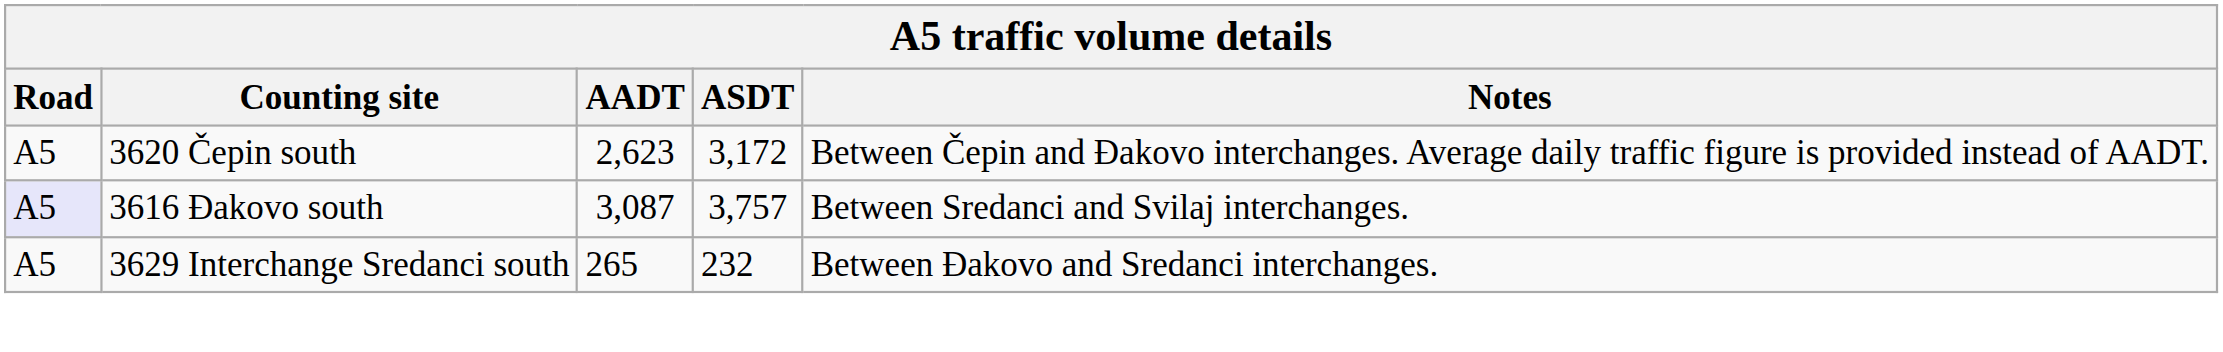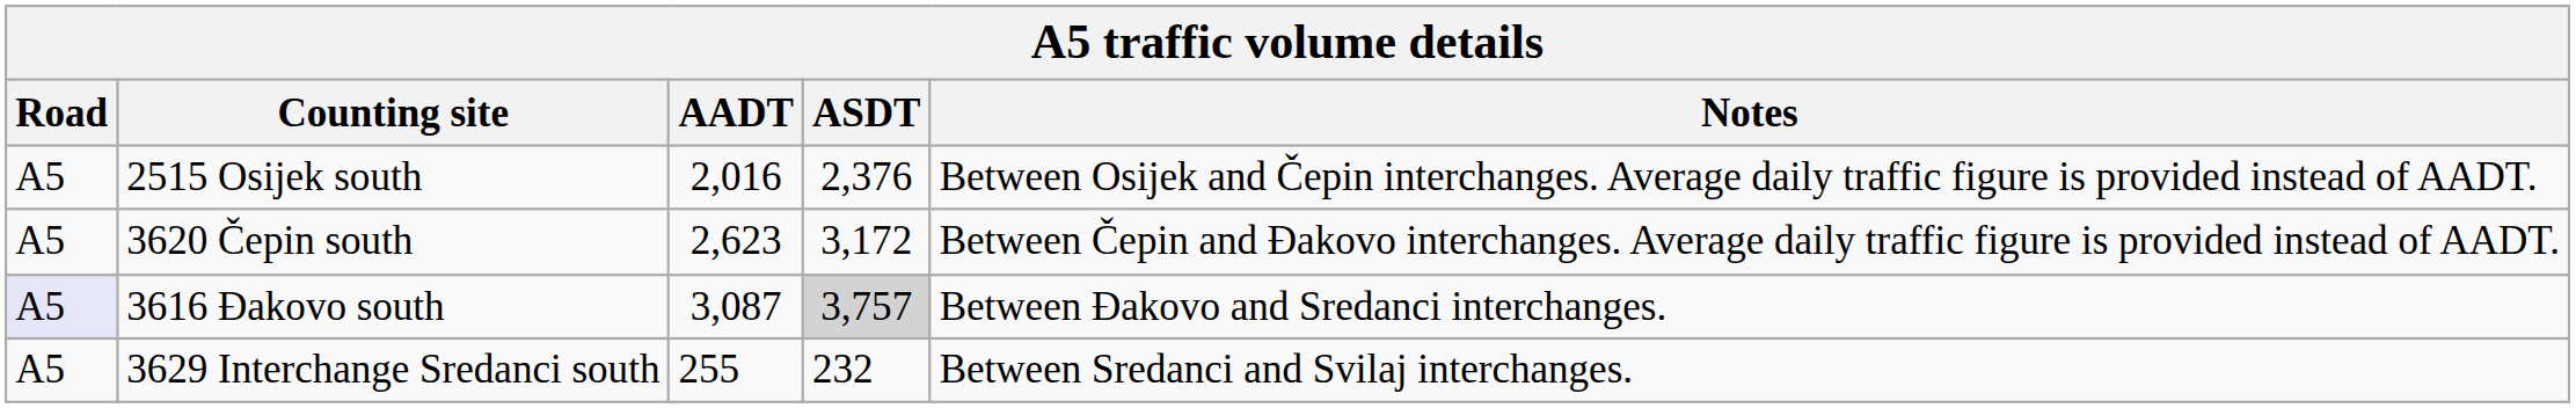+ row: A5 | 2515 Osijek south | 2,016 | 2,376 | Between Osijek and Čepin interchanges. Average daily traffic figure is provided instead of AADT.
3616 Đakovo south | column 4: no background -> lightgrey background
3616 Đakovo south | column 5: Between Sredanci and Svilaj interchanges. -> Between Đakovo and Sredanci interchanges.
3629 Interchange Sredanci south | column 3: 265 -> 255
3629 Interchange Sredanci south | column 5: Between Đakovo and Sredanci interchanges. -> Between Sredanci and Svilaj interchanges.
